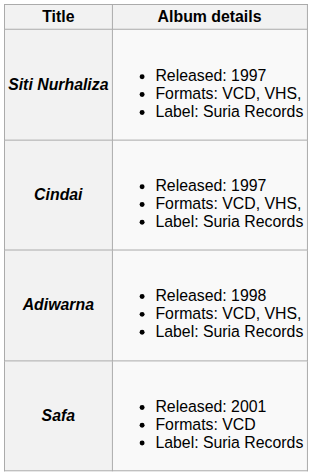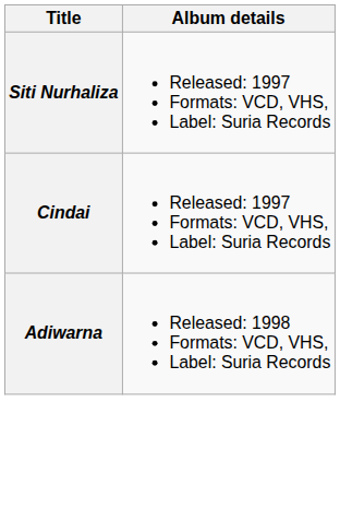- row: Safa | Released: 2001 Formats: VCD Label: Suria Records
